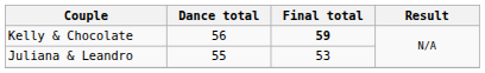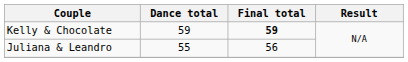Kelly & Chocolate | Dance total: 56 -> 59
Juliana & Leandro | Final total: 53 -> 56
